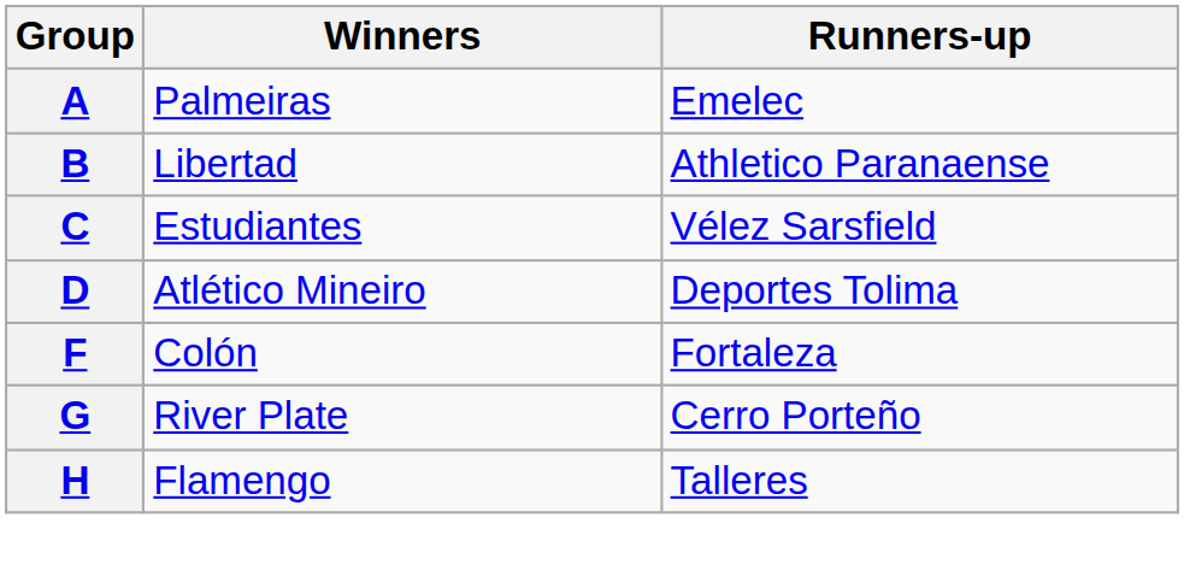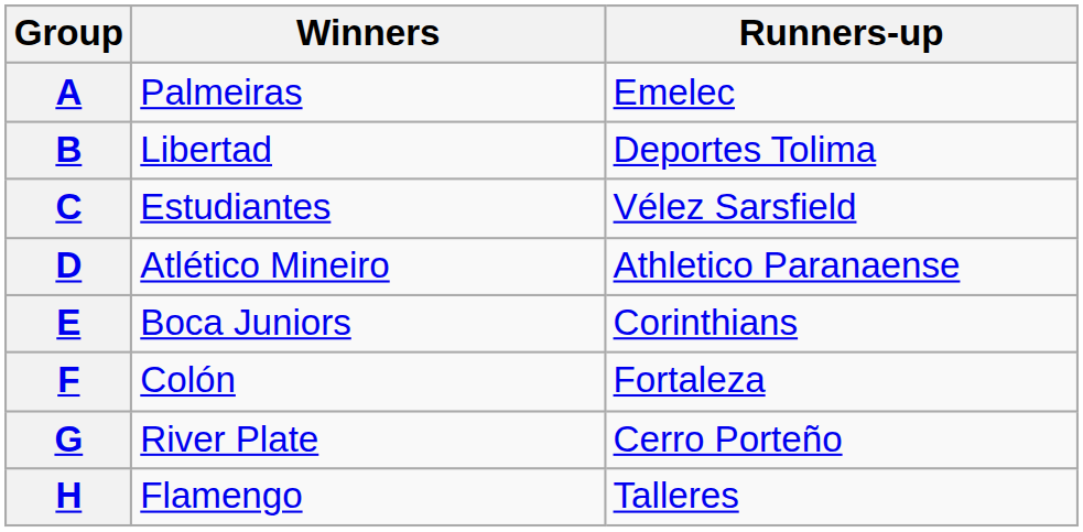B | Runners-up: Athletico Paranaense -> Deportes Tolima
D | Runners-up: Deportes Tolima -> Athletico Paranaense
+ row: E | Boca Juniors | Corinthians
